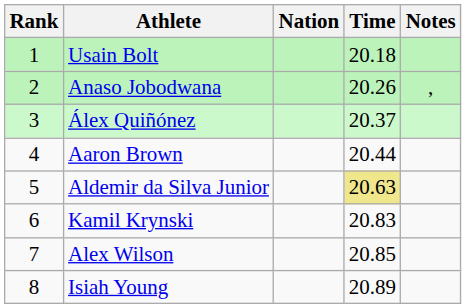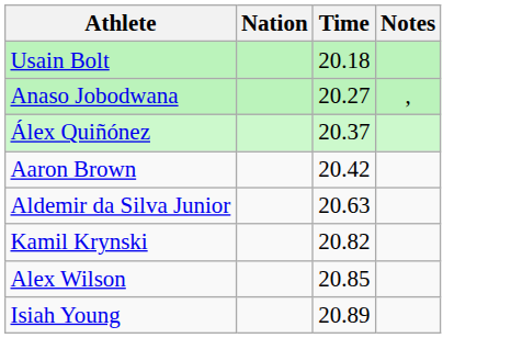- column: Rank | 1 | 2 | 3 | 4 | 5 | 6 | 7 | 8
Anaso Jobodwana | Time: 20.26 -> 20.27
Aaron Brown | Time: 20.44 -> 20.42
Aldemir da Silva Junior | Time: khaki background -> no background
Kamil Krynski | Time: 20.83 -> 20.82
